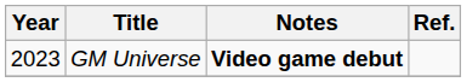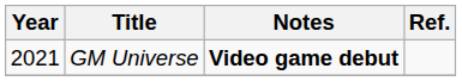GM Universe | Year: 2023 -> 2021
